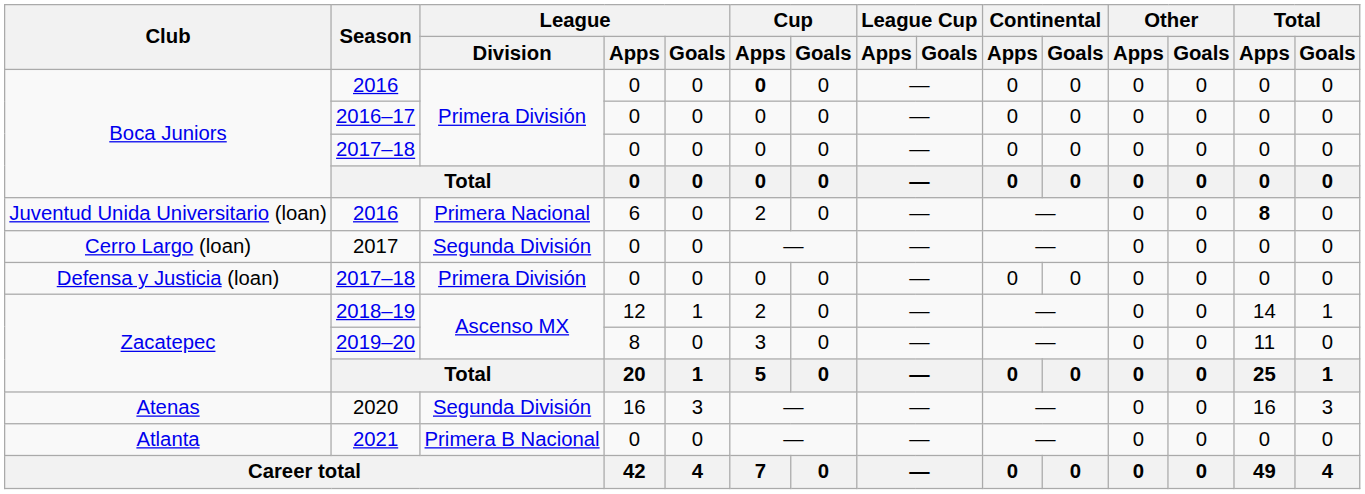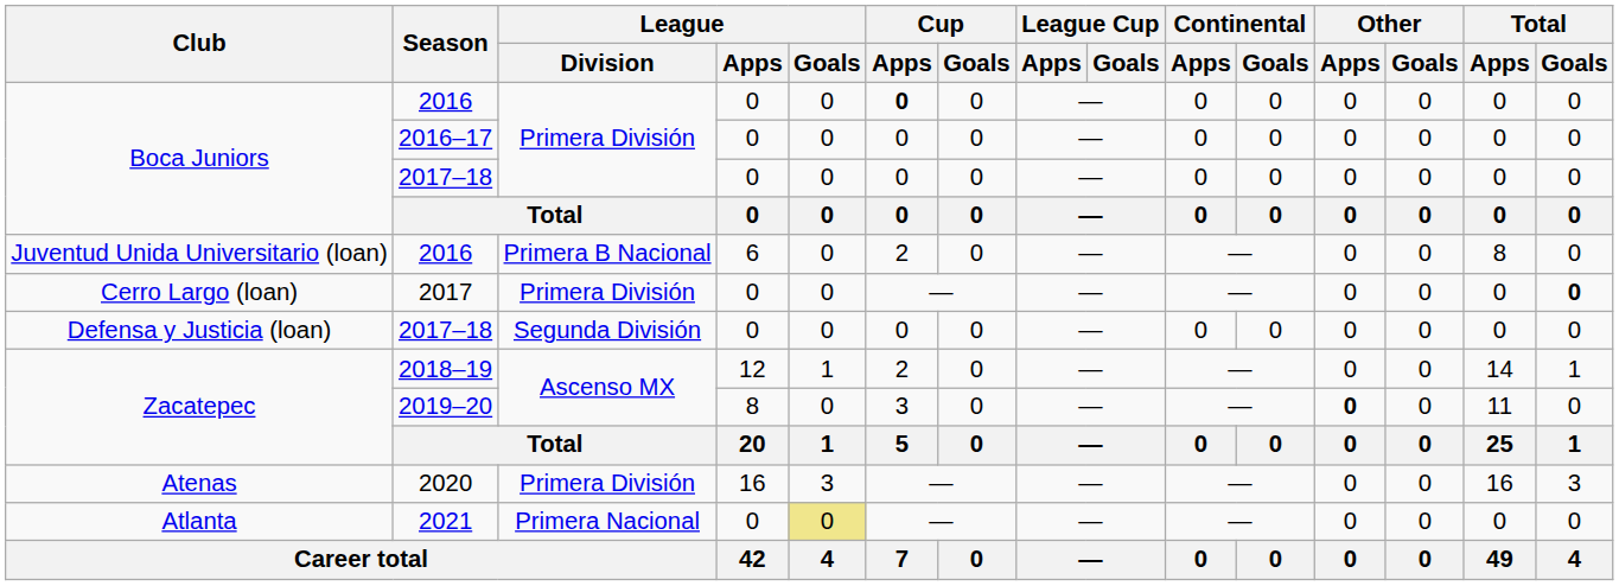Juventud Unida Universitario (loan) / 2016 | League / Division: Primera Nacional -> Primera B Nacional
Juventud Unida Universitario (loan) / 2016 | Total / Apps: bold -> normal
2017 | League / Division: Segunda División -> Primera División
2017 | Total / Goals: normal -> bold
Defensa y Justicia (loan) / 2017–18 | League / Division: Primera División -> Segunda División
2019–20 | Other / Apps: normal -> bold
2020 | League / Division: Segunda División -> Primera División
2021 | League / Division: Primera B Nacional -> Primera Nacional
2021 | League / Goals: no background -> khaki background
